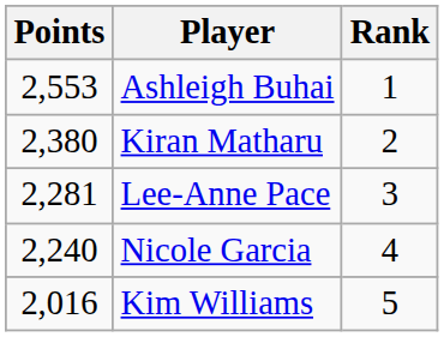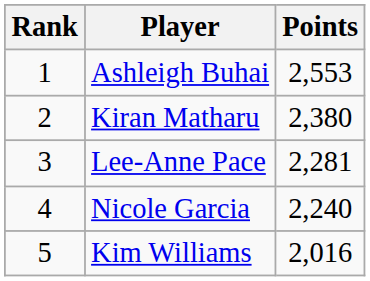columns swapped: Rank <-> Points
